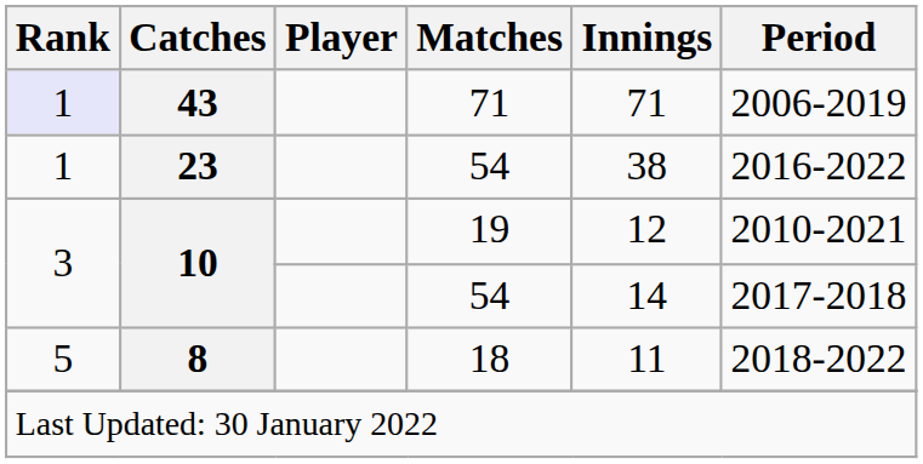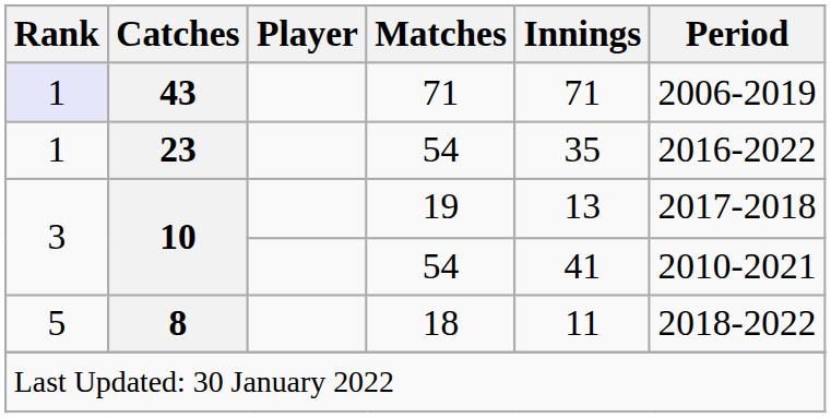23 | Innings: 38 -> 35
10 / 19 | Innings: 12 -> 13
10 / 19 | Period: 2010-2021 -> 2017-2018
10 / 54 | Innings: 14 -> 41
10 / 54 | Period: 2017-2018 -> 2010-2021
